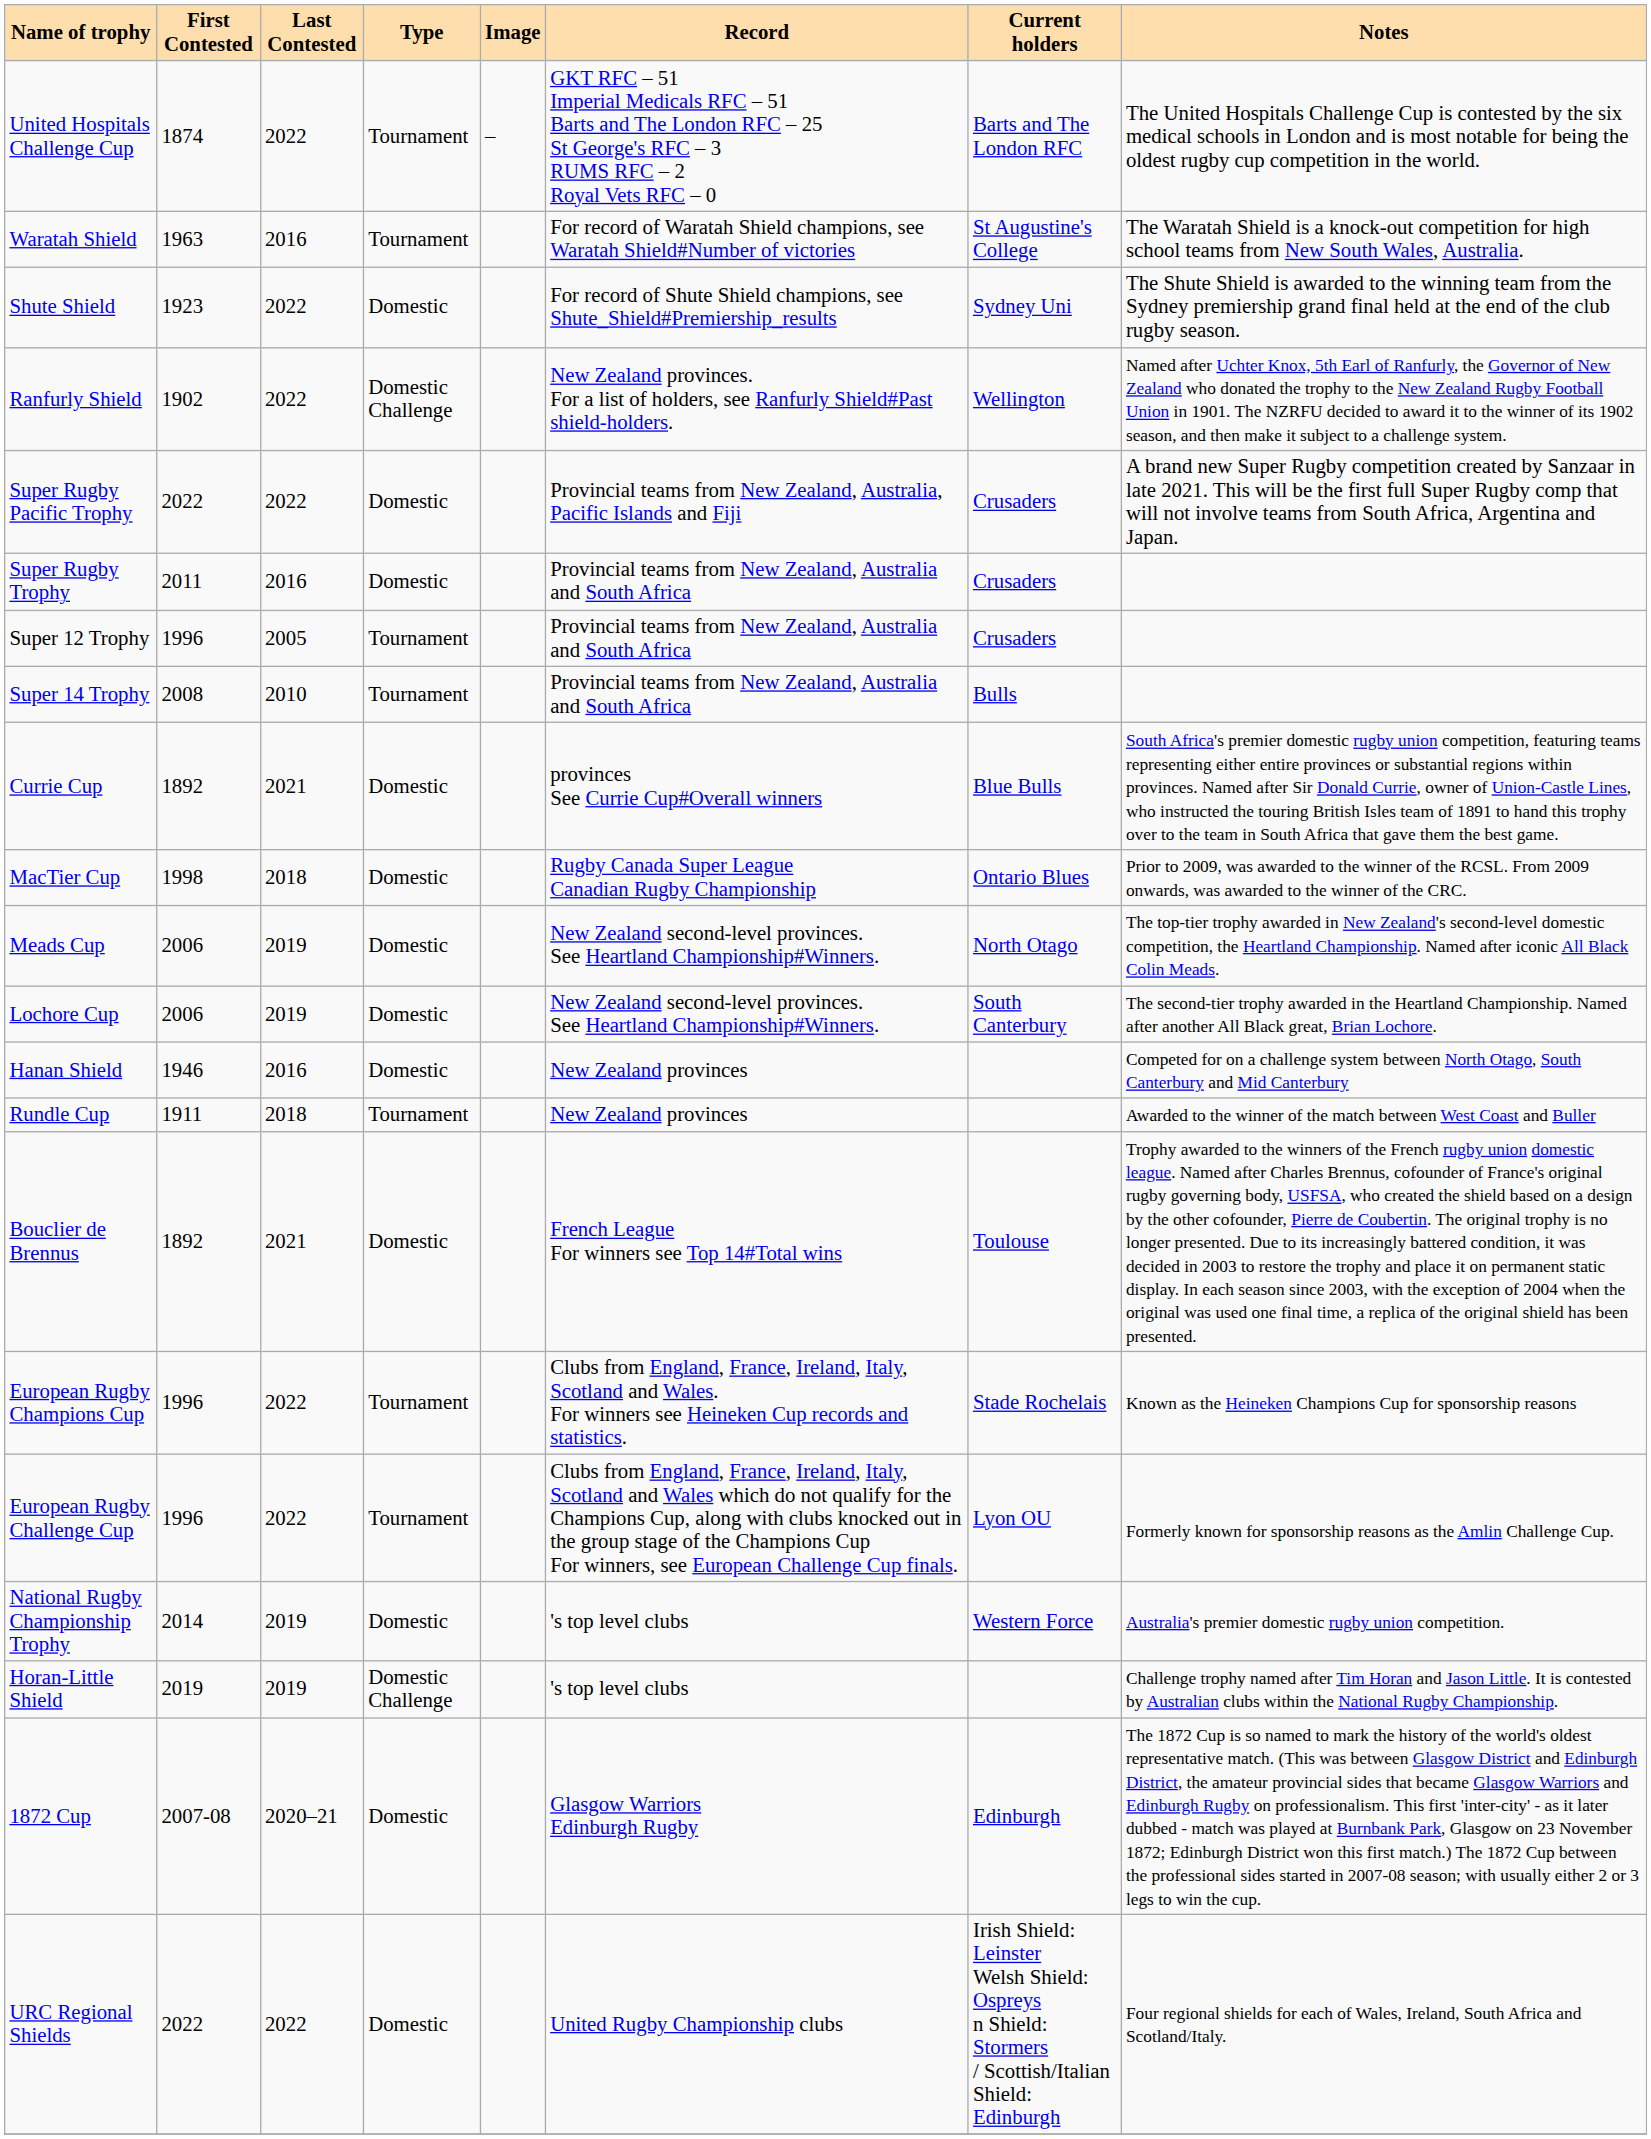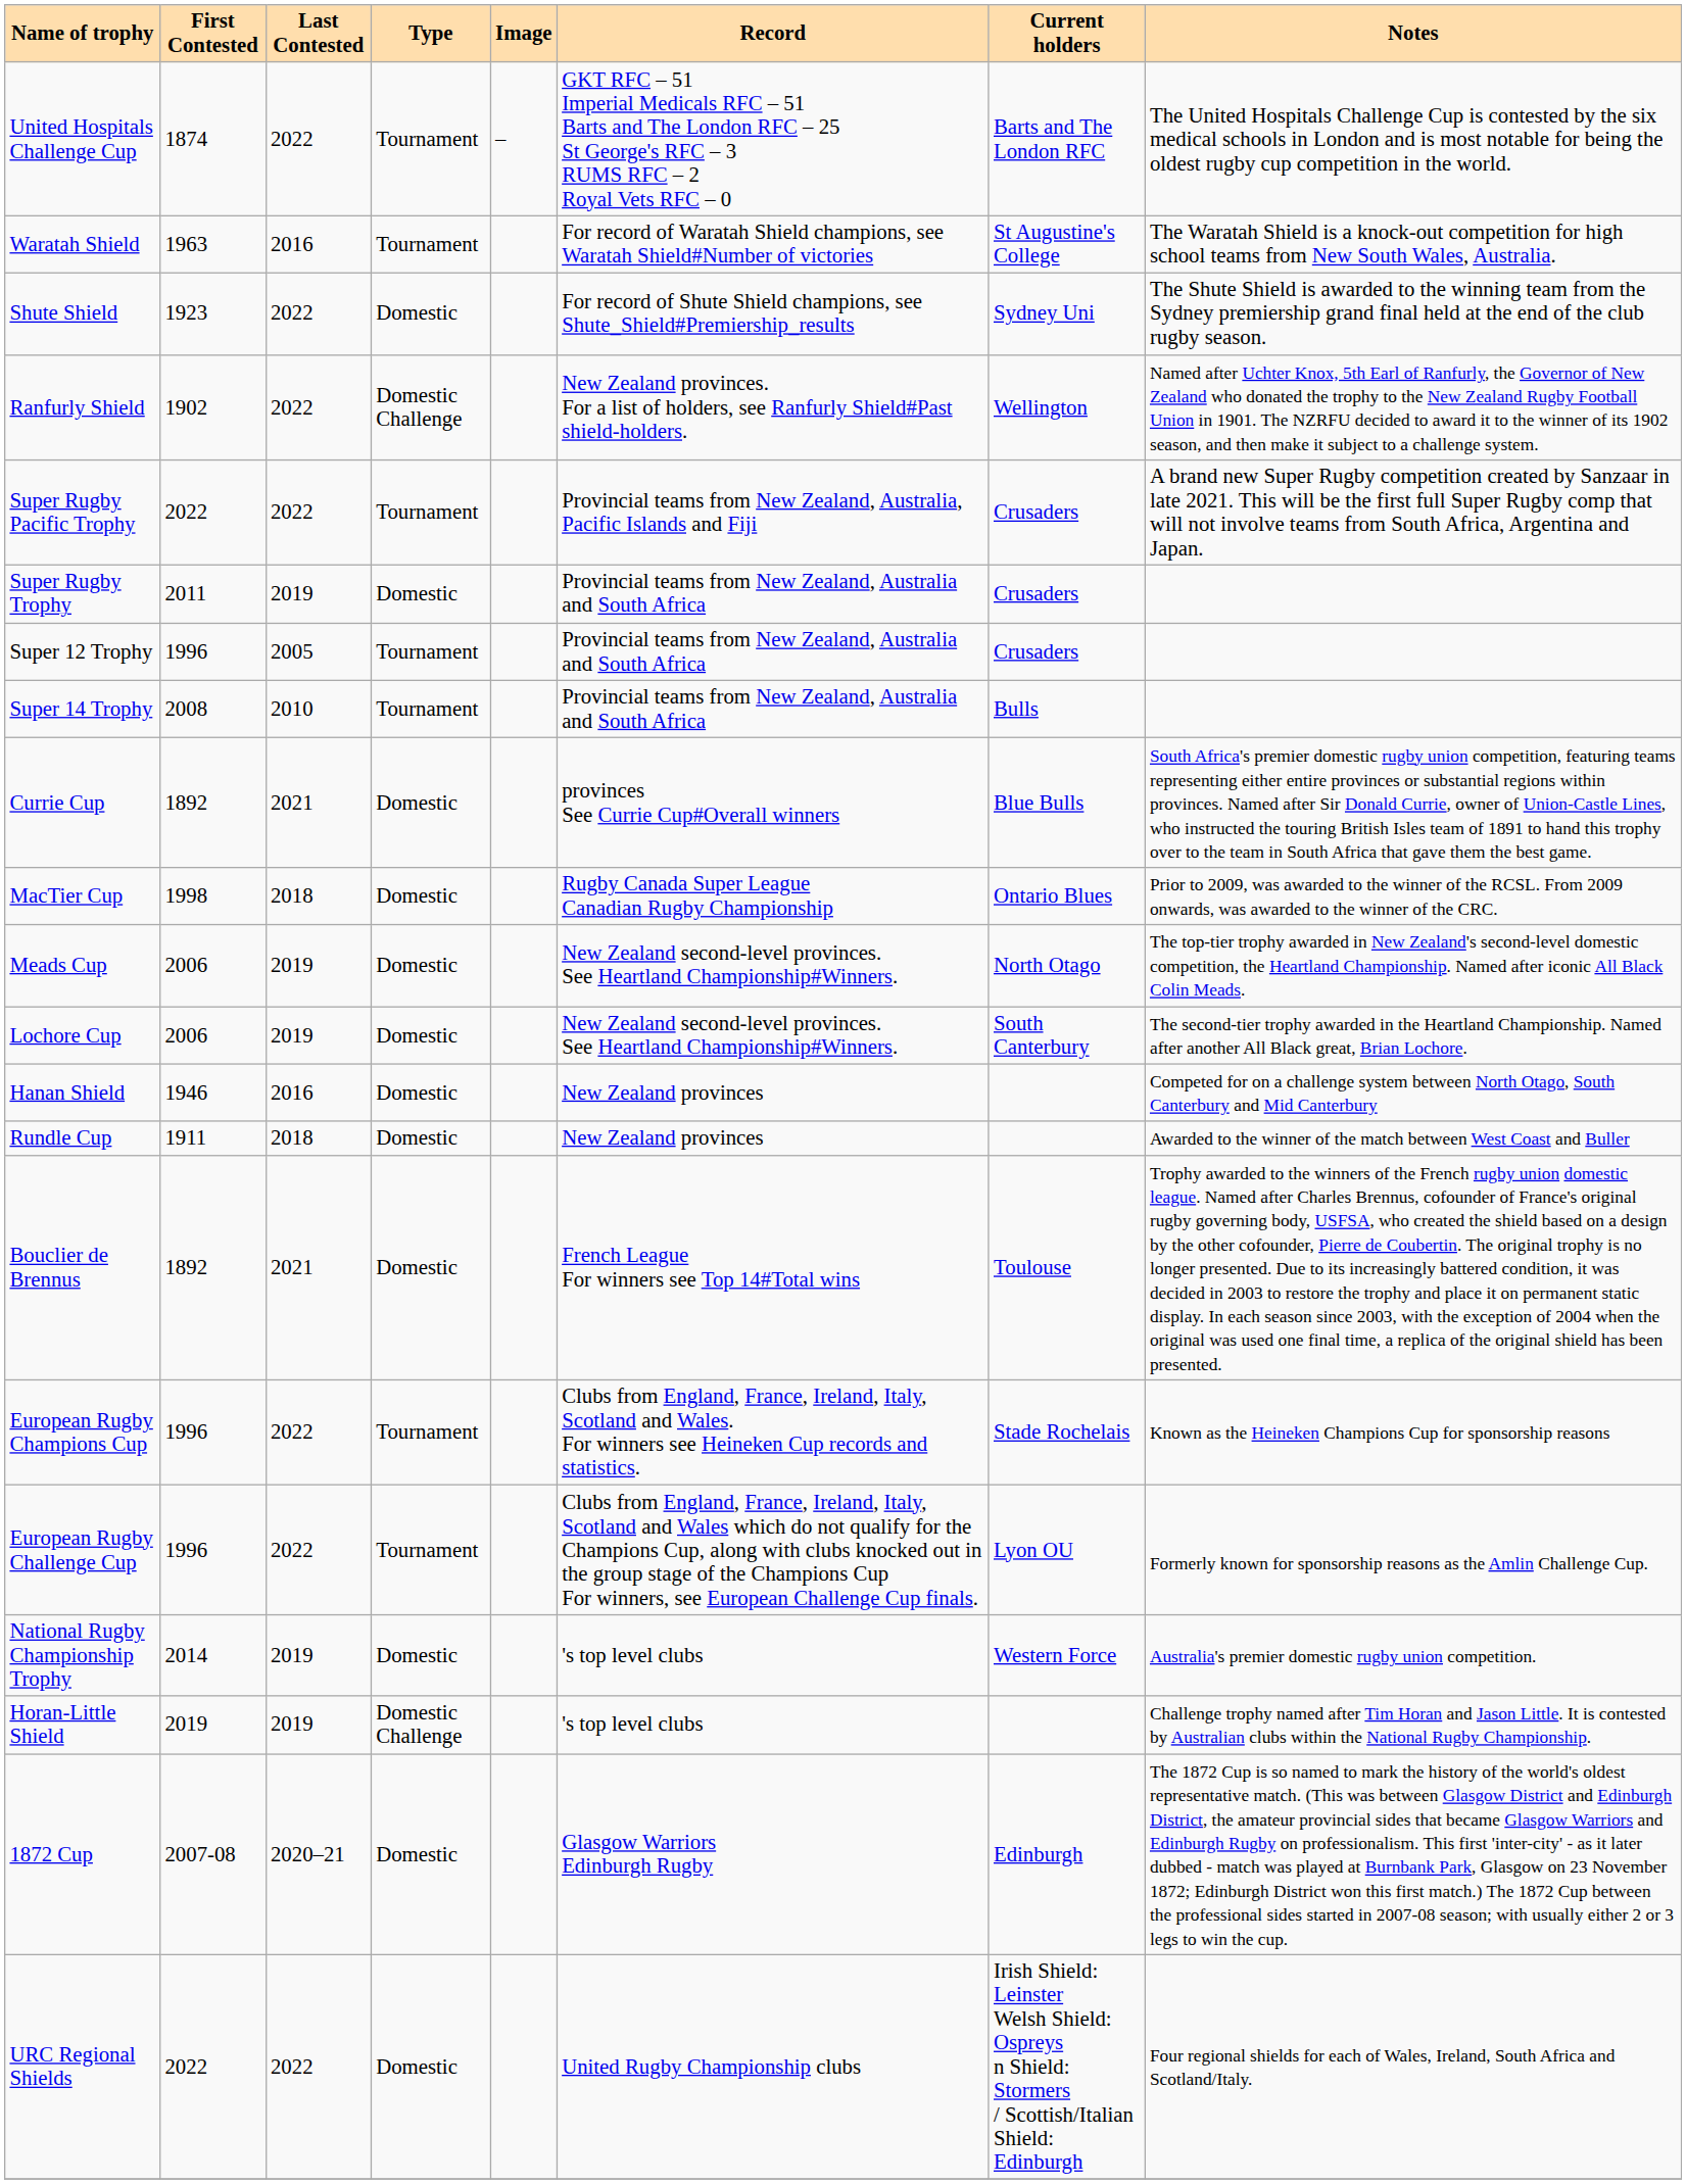Super Rugby Pacific Trophy | Type: Domestic -> Tournament
Super Rugby Trophy | Last Contested: 2016 -> 2019
Rundle Cup | Type: Tournament -> Domestic
